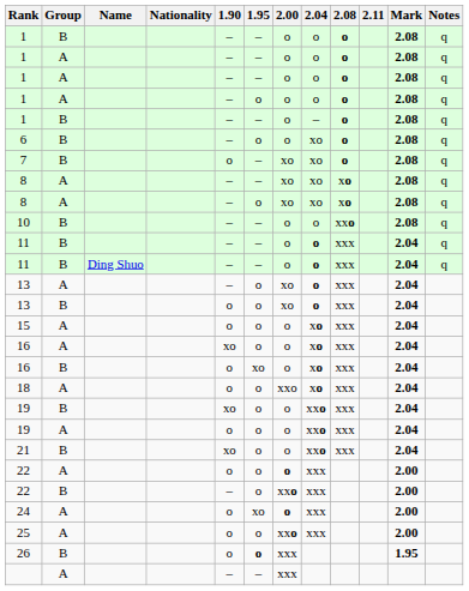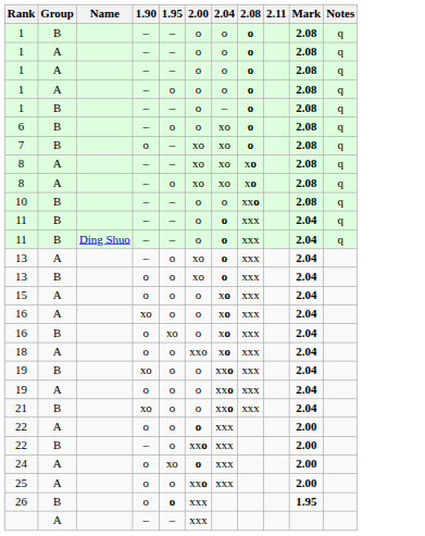- column: Nationality
